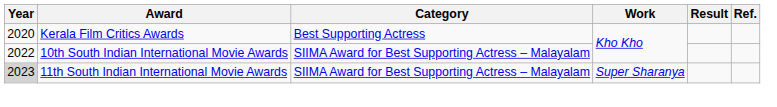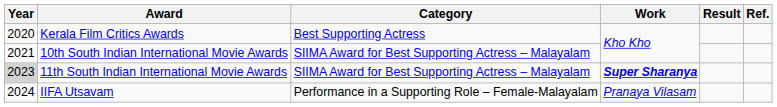10th South Indian International Movie Awards | Year: 2022 -> 2021
11th South Indian International Movie Awards | Work: normal -> bold
+ row: 2024 | IIFA Utsavam | Performance in a Supporting Role – Female-Malayalam | Pranaya Vilasam
